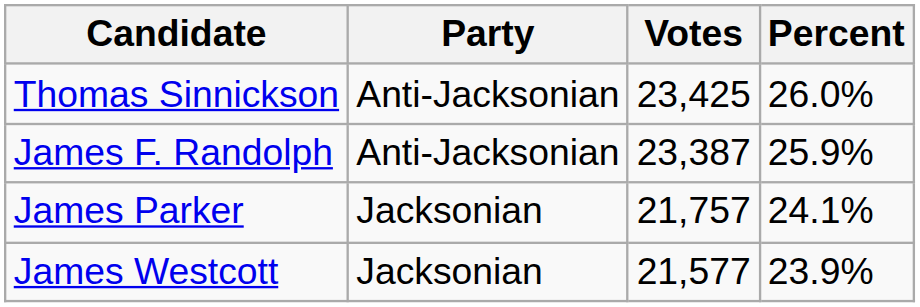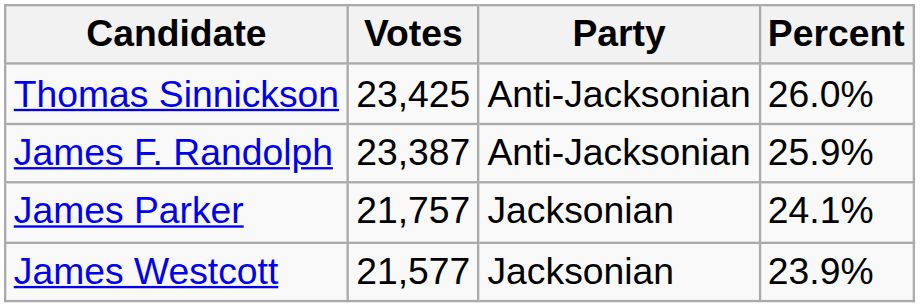columns swapped: Party <-> Votes
